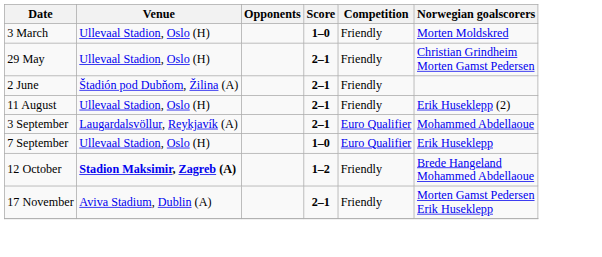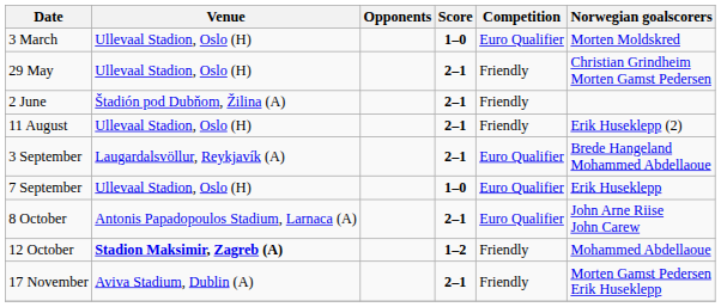3 March | Competition: Friendly -> Euro Qualifier
3 September | Norwegian goalscorers: Mohammed Abdellaoue -> Brede Hangeland Mohammed Abdellaoue
+ row: 8 October | Antonis Papadopoulos Stadium, Larnaca (A) | 2–1 | Euro Qualifier | John Arne Riise John Carew
12 October | Norwegian goalscorers: Brede Hangeland Mohammed Abdellaoue -> Mohammed Abdellaoue
